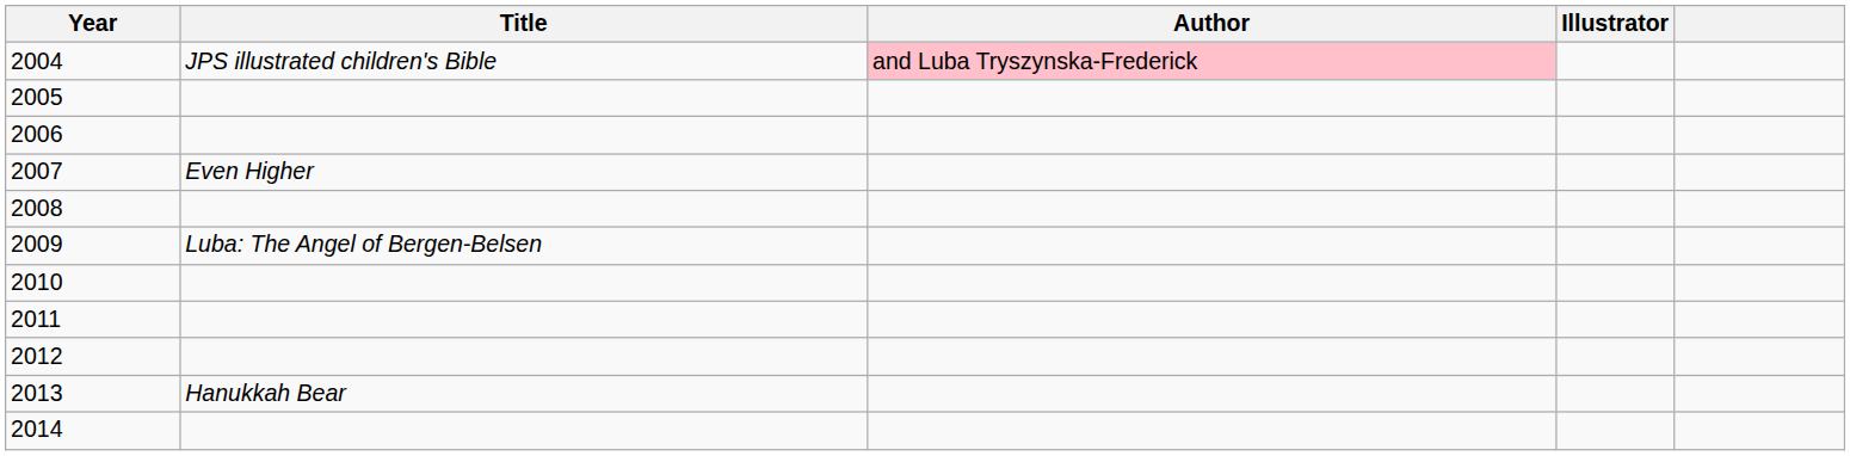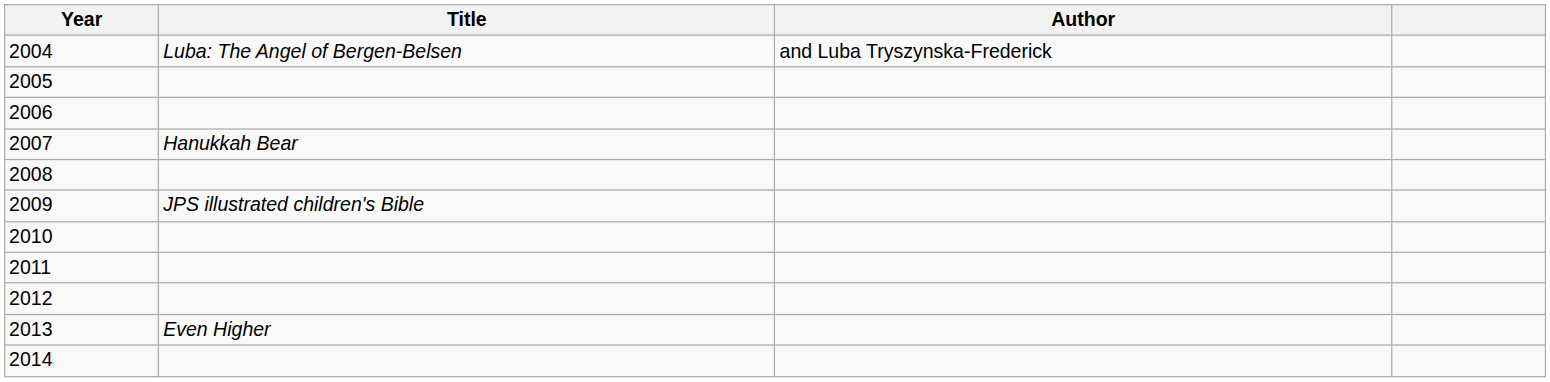- column: Illustrator
2004 | Title: JPS illustrated children's Bible -> Luba: The Angel of Bergen-Belsen
2004 | Author: pink background -> no background
2007 | Title: Even Higher -> Hanukkah Bear
2009 | Title: Luba: The Angel of Bergen-Belsen -> JPS illustrated children's Bible
2013 | Title: Hanukkah Bear -> Even Higher
